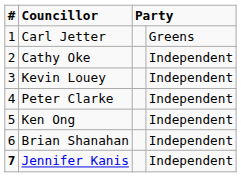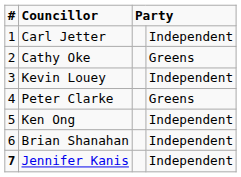Carl Jetter | column 4: Greens -> Independent
Cathy Oke | column 4: Independent -> Greens
Peter Clarke | column 4: Independent -> Greens
